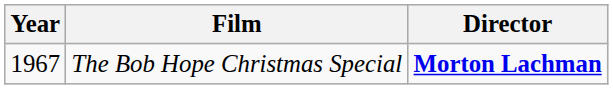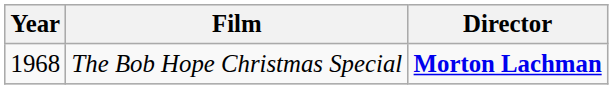The Bob Hope Christmas Special | Year: 1967 -> 1968
